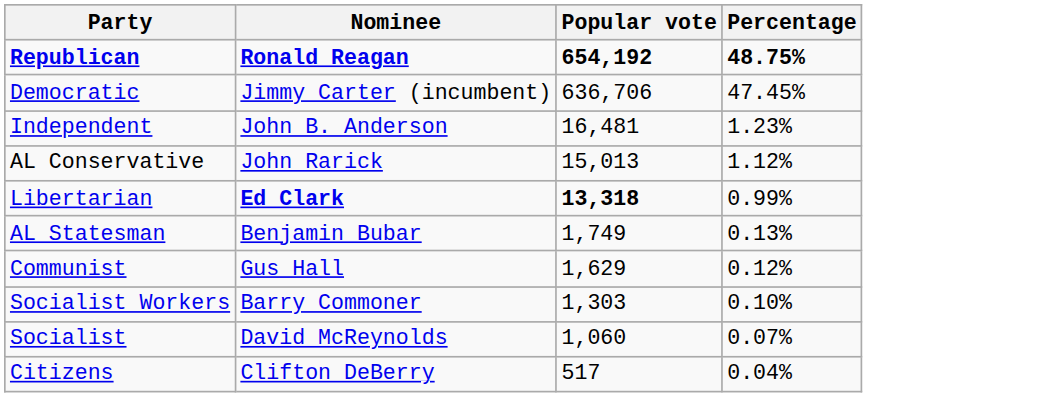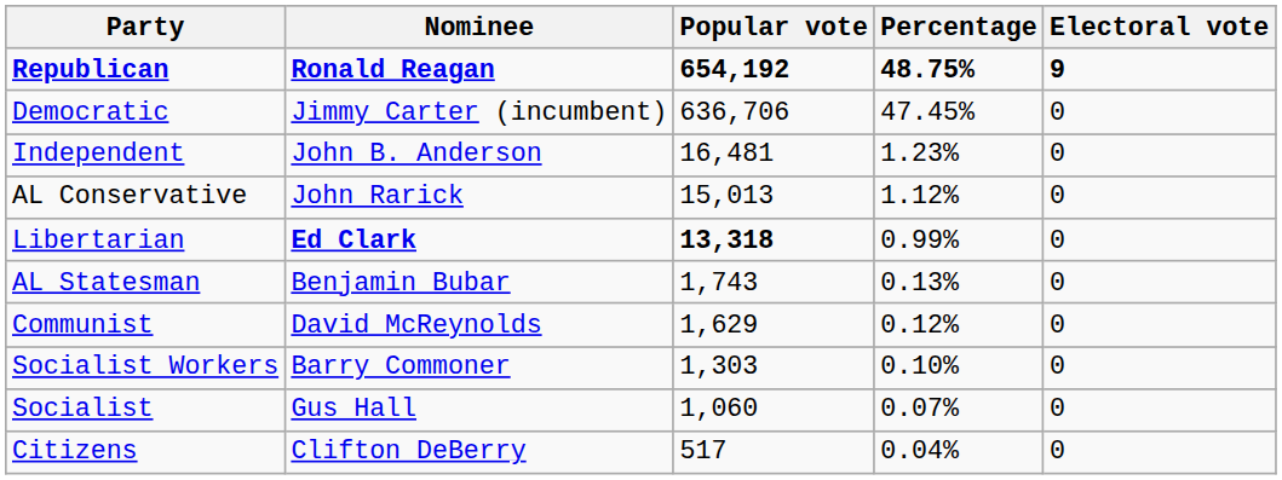+ column: Electoral vote | 9 | 0 | 0 | 0 | 0 | 0 | 0 | 0 | 0 | 0
AL Statesman | Popular vote: 1,749 -> 1,743
Communist | Nominee: Gus Hall -> David McReynolds
Socialist | Nominee: David McReynolds -> Gus Hall
